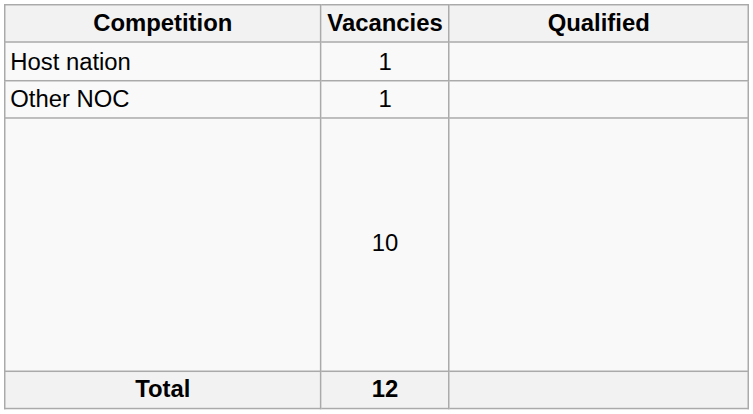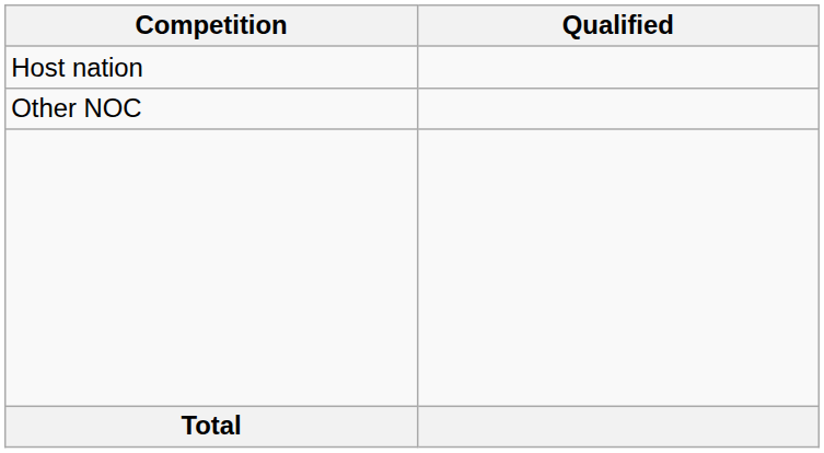- column: Vacancies | 1 | 1 | 10 | 12
